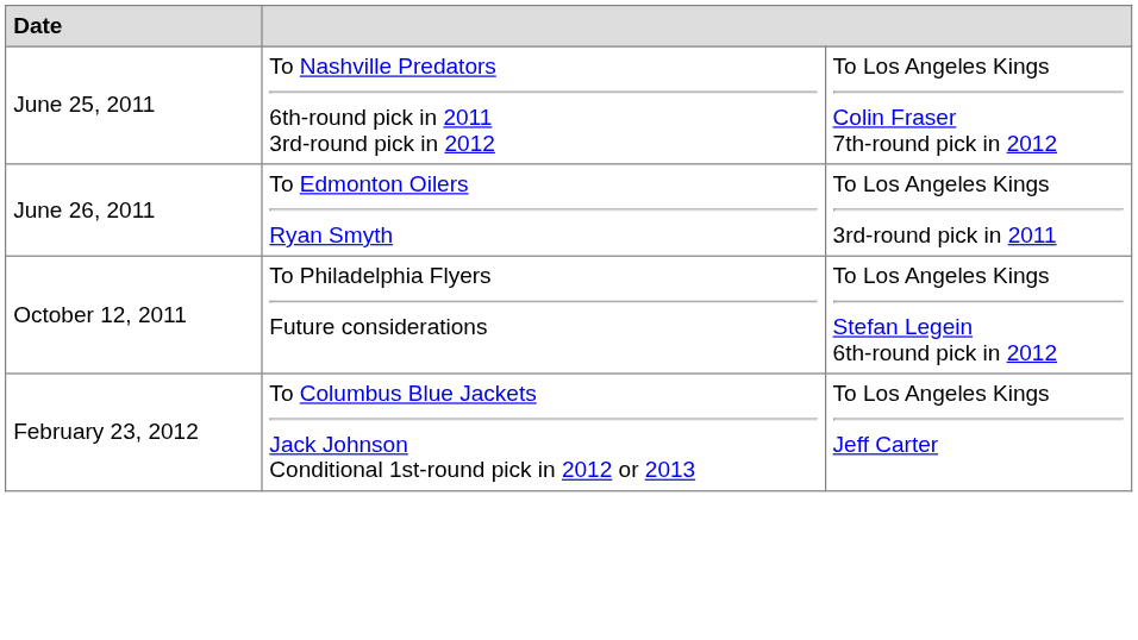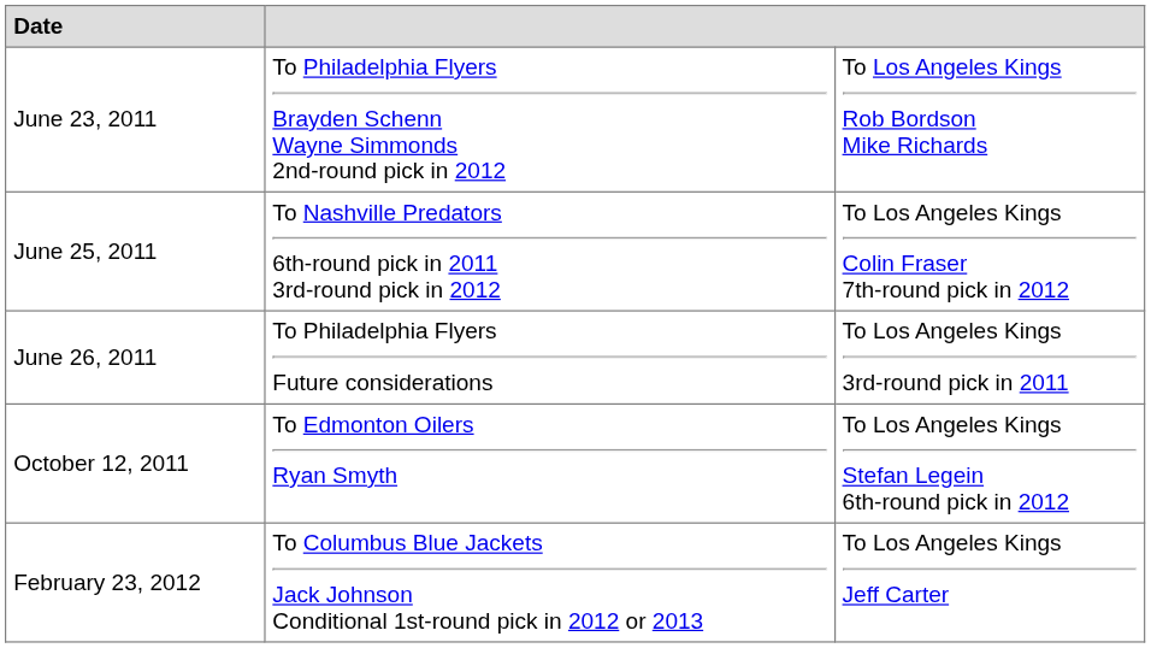+ row: June 23, 2011 | To Philadelphia Flyers Brayden Schenn Wayne Simmonds 2nd-round pick in 2012 | To Los Angeles Kings Rob Bordson Mike Richards
June 26, 2011 | column 2: To Edmonton Oilers Ryan Smyth -> To Philadelphia Flyers Future considerations
October 12, 2011 | column 2: To Philadelphia Flyers Future considerations -> To Edmonton Oilers Ryan Smyth
